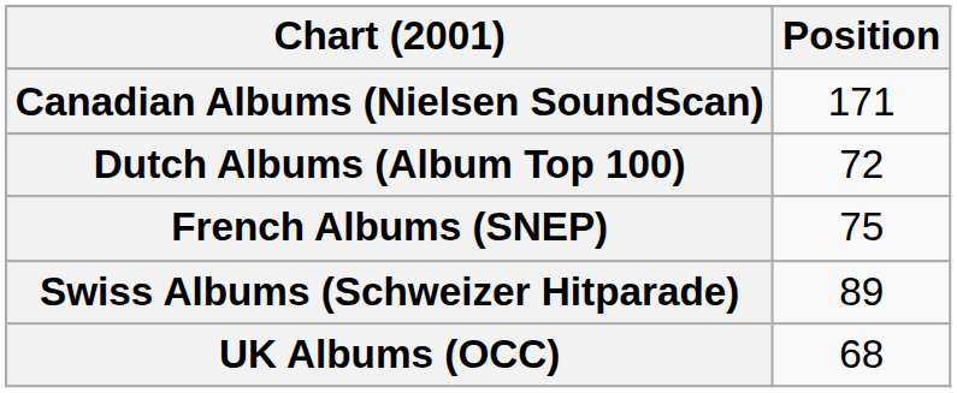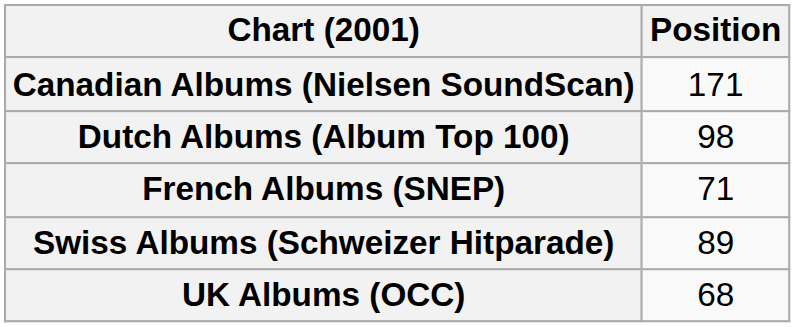Dutch Albums (Album Top 100) | Position: 72 -> 98
French Albums (SNEP) | Position: 75 -> 71
